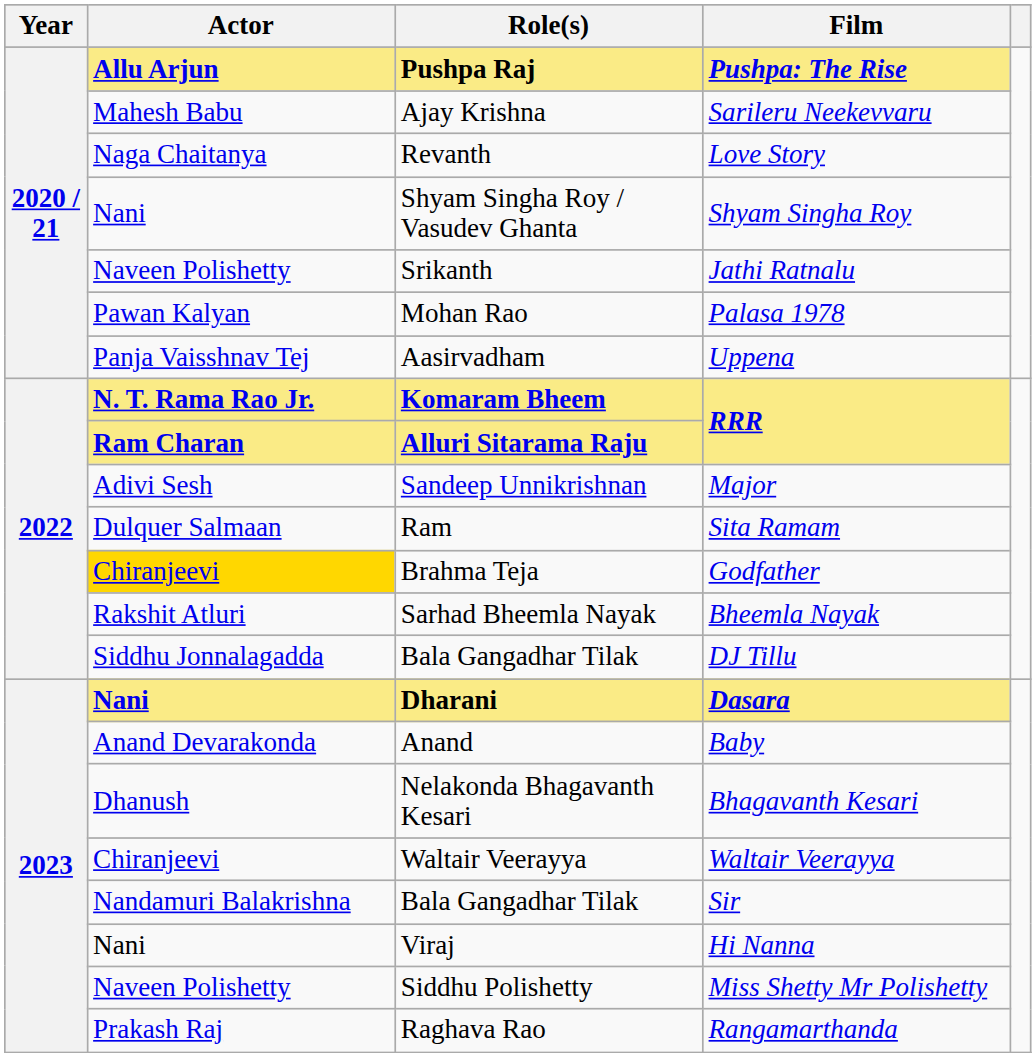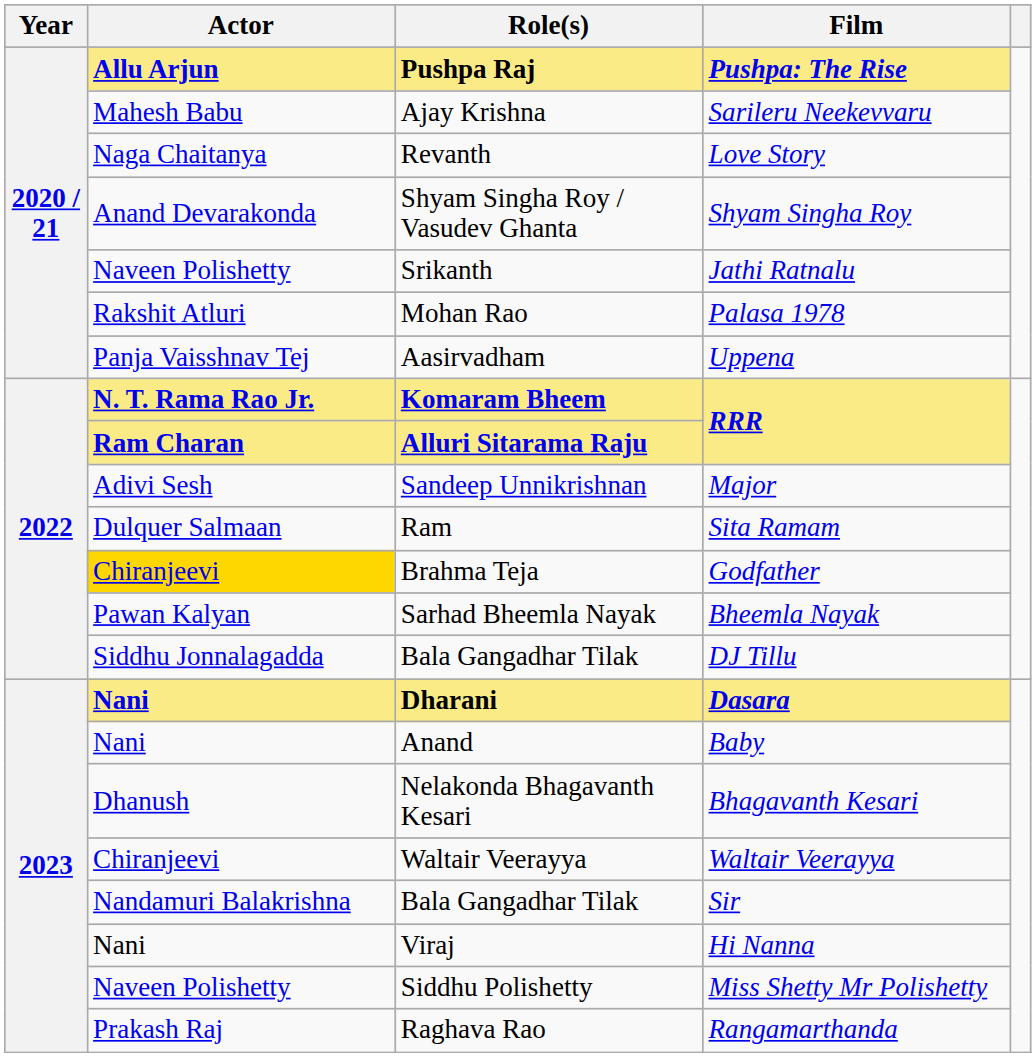Shyam Singha Roy / Vasudev Ghanta | Actor: Nani -> Anand Devarakonda
Mohan Rao | Actor: Pawan Kalyan -> Rakshit Atluri
Sarhad Bheemla Nayak | Actor: Rakshit Atluri -> Pawan Kalyan
Anand | Actor: Anand Devarakonda -> Nani
